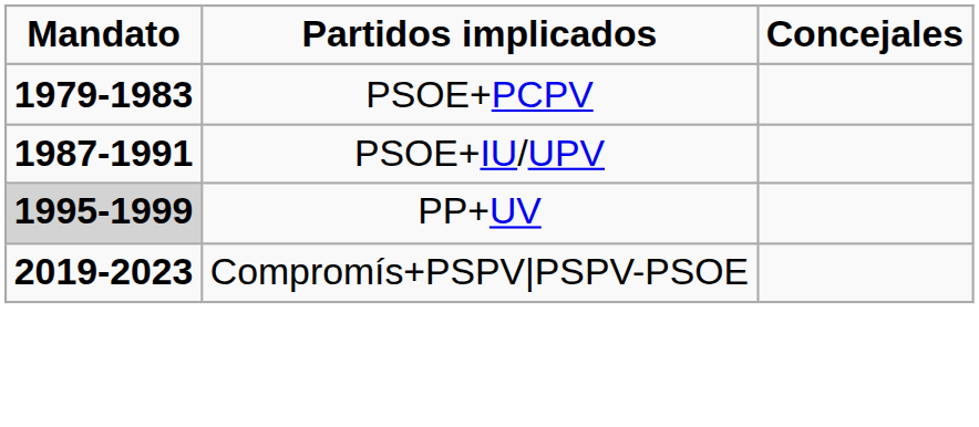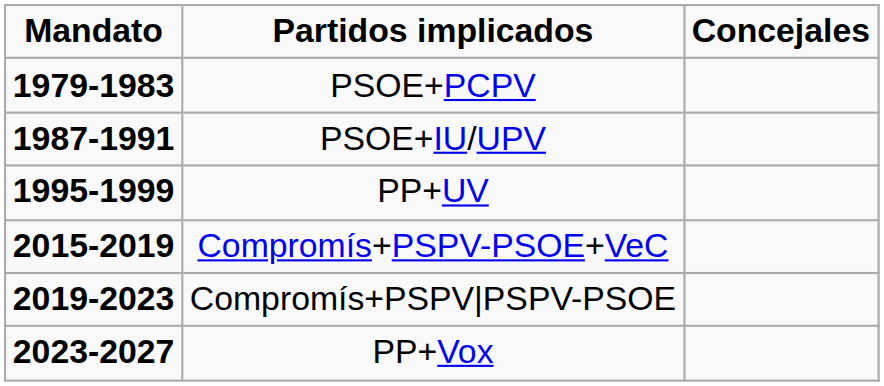PP+UV | Mandato: lightgrey background -> no background
+ row: 2015-2019 | Compromís+PSPV-PSOE+VeC
+ row: 2023-2027 | PP+Vox
